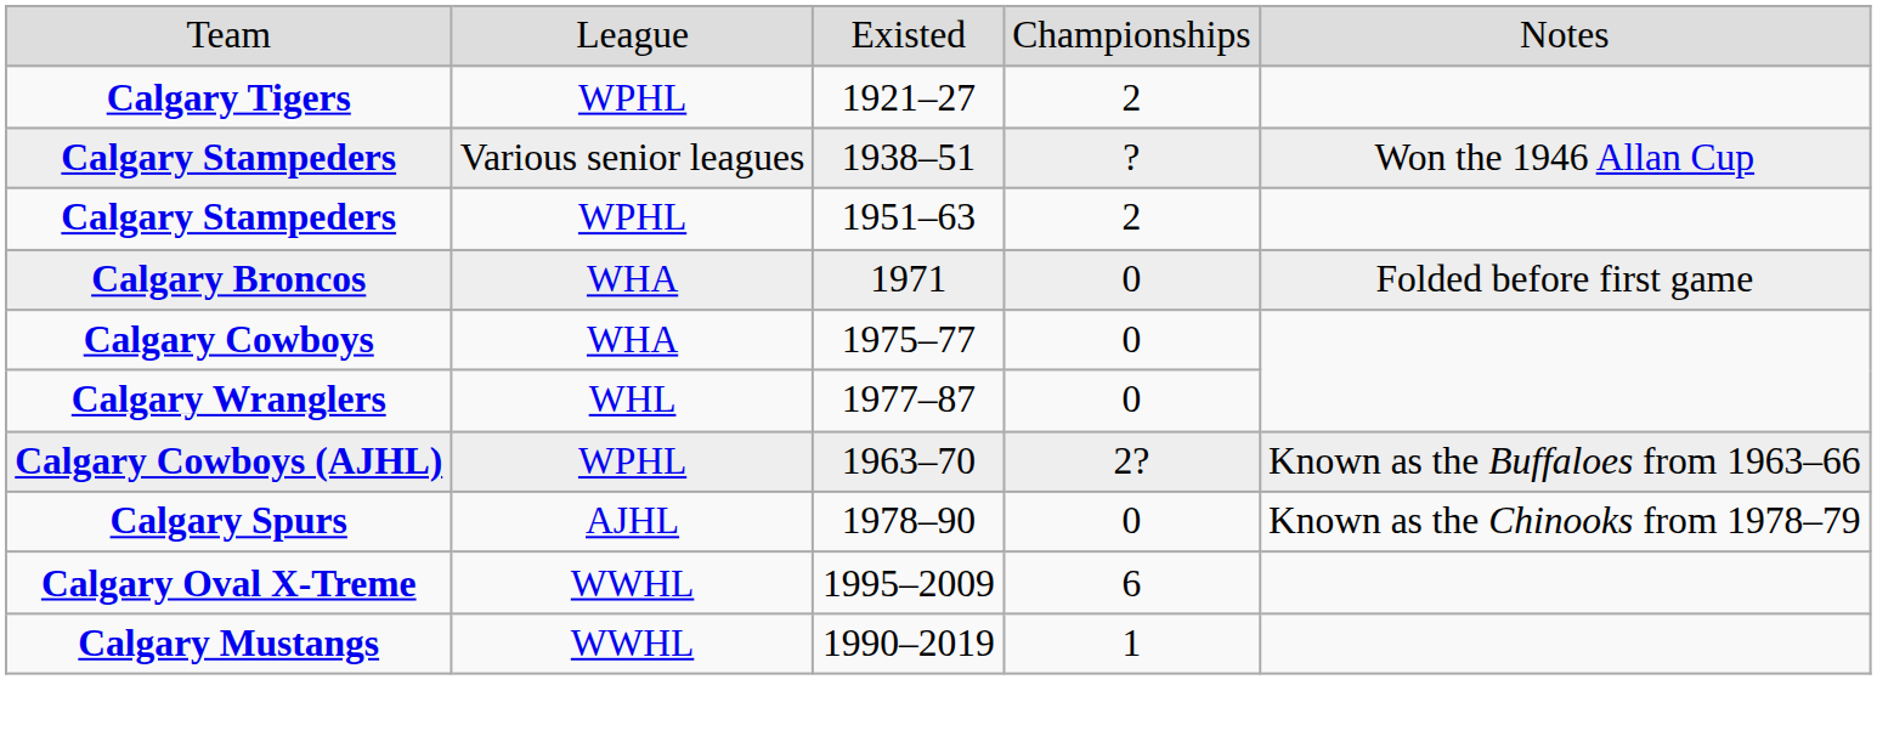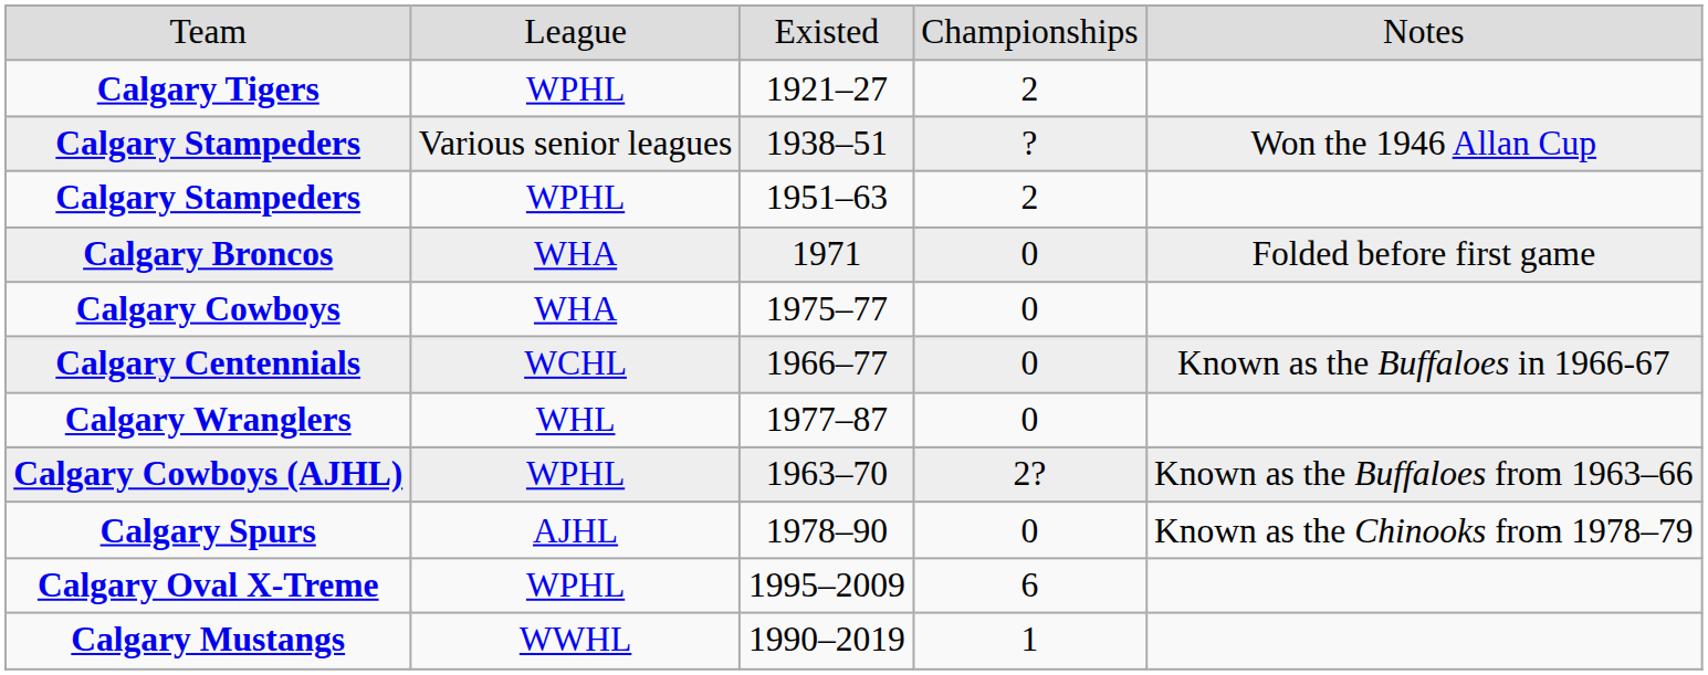+ row: Calgary Centennials | WCHL | 1966–77 | 0 | Known as the Buffaloes in 1966-67
Calgary Oval X-Treme | column 2: WWHL -> WPHL
